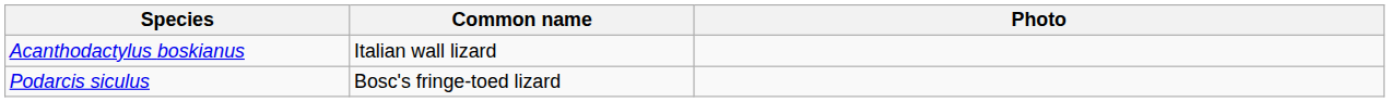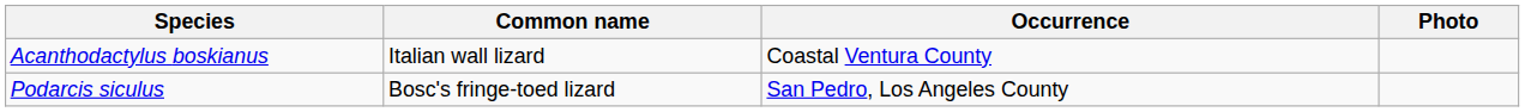+ column: Occurrence | Coastal Ventura County | San Pedro, Los Angeles County
